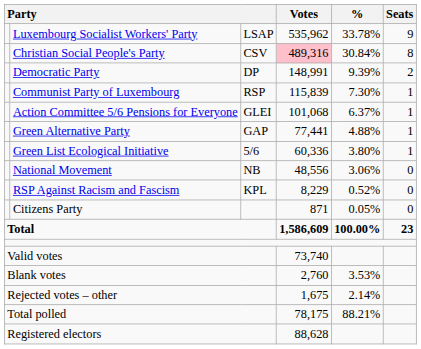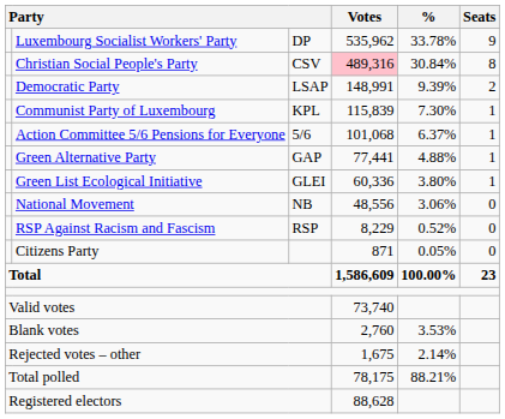Luxembourg Socialist Workers' Party | column 3: LSAP -> DP
Democratic Party | column 3: DP -> LSAP
Communist Party of Luxembourg | column 3: RSP -> KPL
Action Committee 5/6 Pensions for Everyone | column 3: GLEI -> 5/6
Green List Ecological Initiative | column 3: 5/6 -> GLEI
RSP Against Racism and Fascism | column 3: KPL -> RSP
